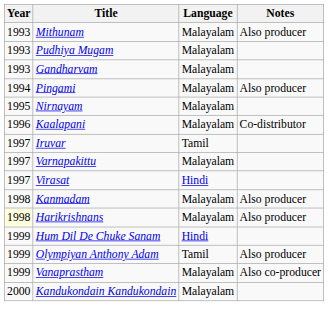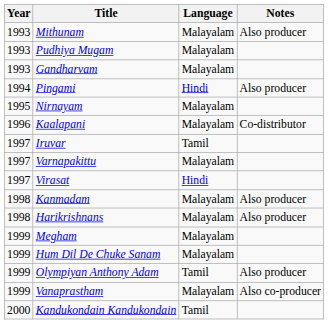Pingami | Language: Malayalam -> Hindi
Harikrishnans | Year: lightyellow background -> no background
+ row: 1999 | Megham | Malayalam
Hum Dil De Chuke Sanam | Language: Hindi -> Malayalam
Kandukondain Kandukondain | Language: Malayalam -> Tamil
